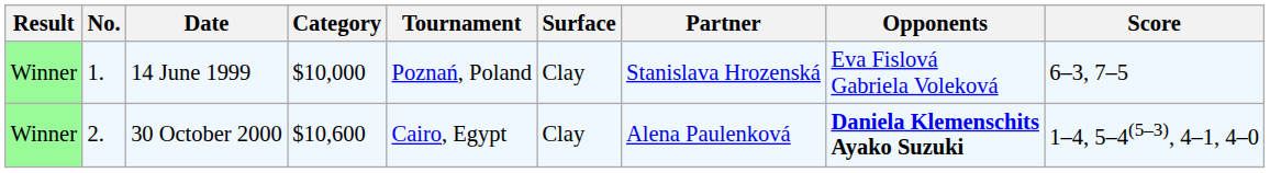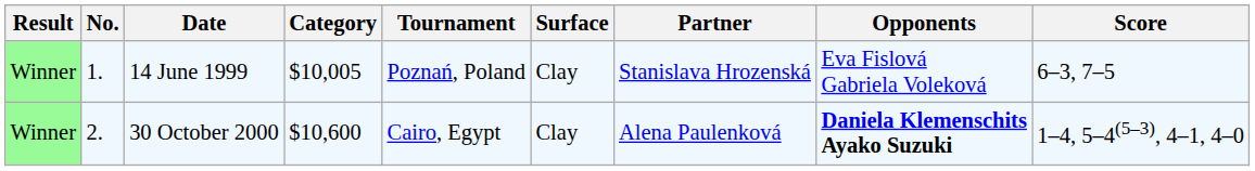14 June 1999 | Category: $10,000 -> $10,005
